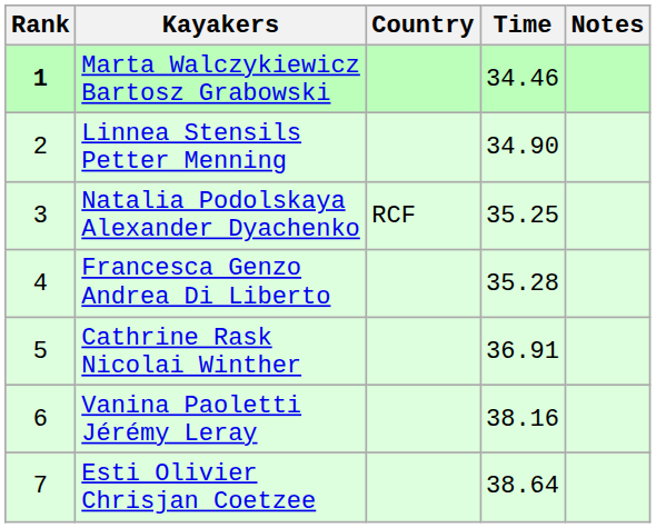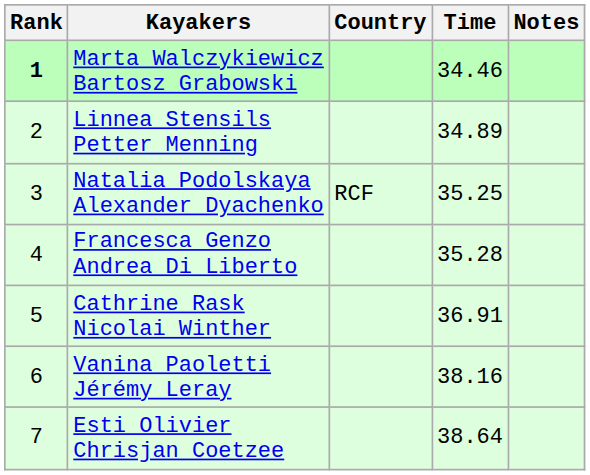Linnea Stensils Petter Menning | Time: 34.90 -> 34.89
